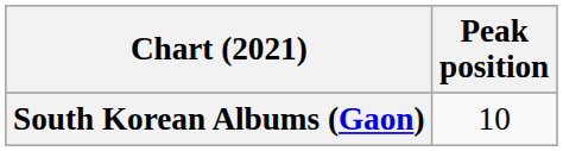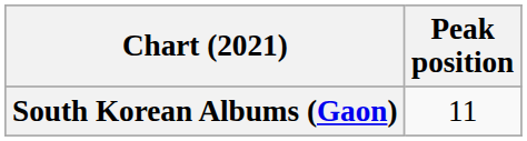South Korean Albums (Gaon) | Peak position: 10 -> 11
